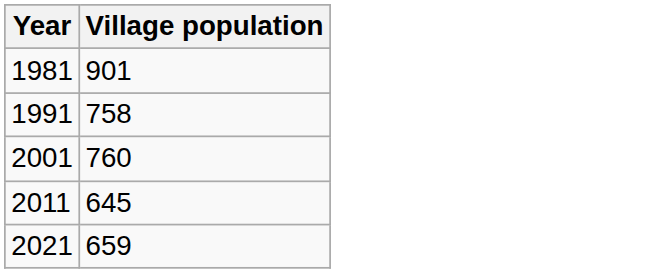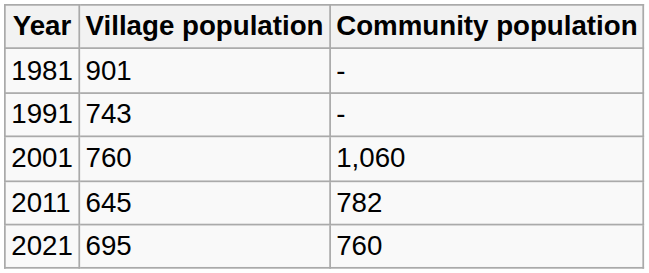+ column: Community population | - | - | 1,060 | 782 | 760
1991 | Village population: 758 -> 743
2021 | Village population: 659 -> 695
